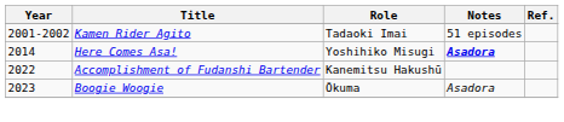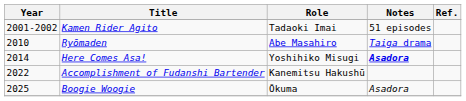+ row: 2010 | Ryōmaden | Abe Masahiro | Taiga drama
Boogie Woogie | Year: 2023 -> 2025
